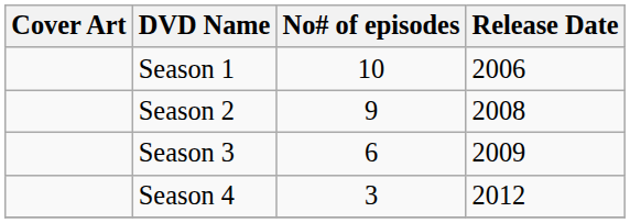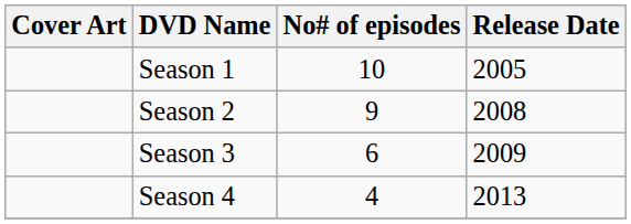Season 1 | Release Date: 2006 -> 2005
Season 4 | No# of episodes: 3 -> 4
Season 4 | Release Date: 2012 -> 2013
